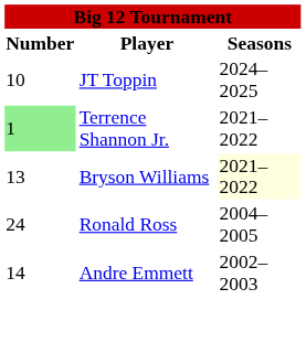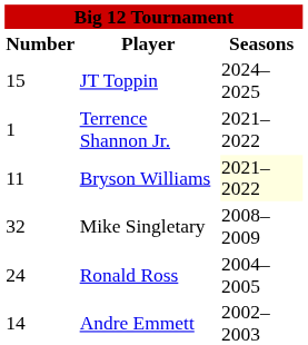JT Toppin | Number: 10 -> 15
Terrence Shannon Jr. | Number: lightgreen background -> no background
Bryson Williams | Number: 13 -> 11
+ row: 32 | Mike Singletary | 2008–2009
